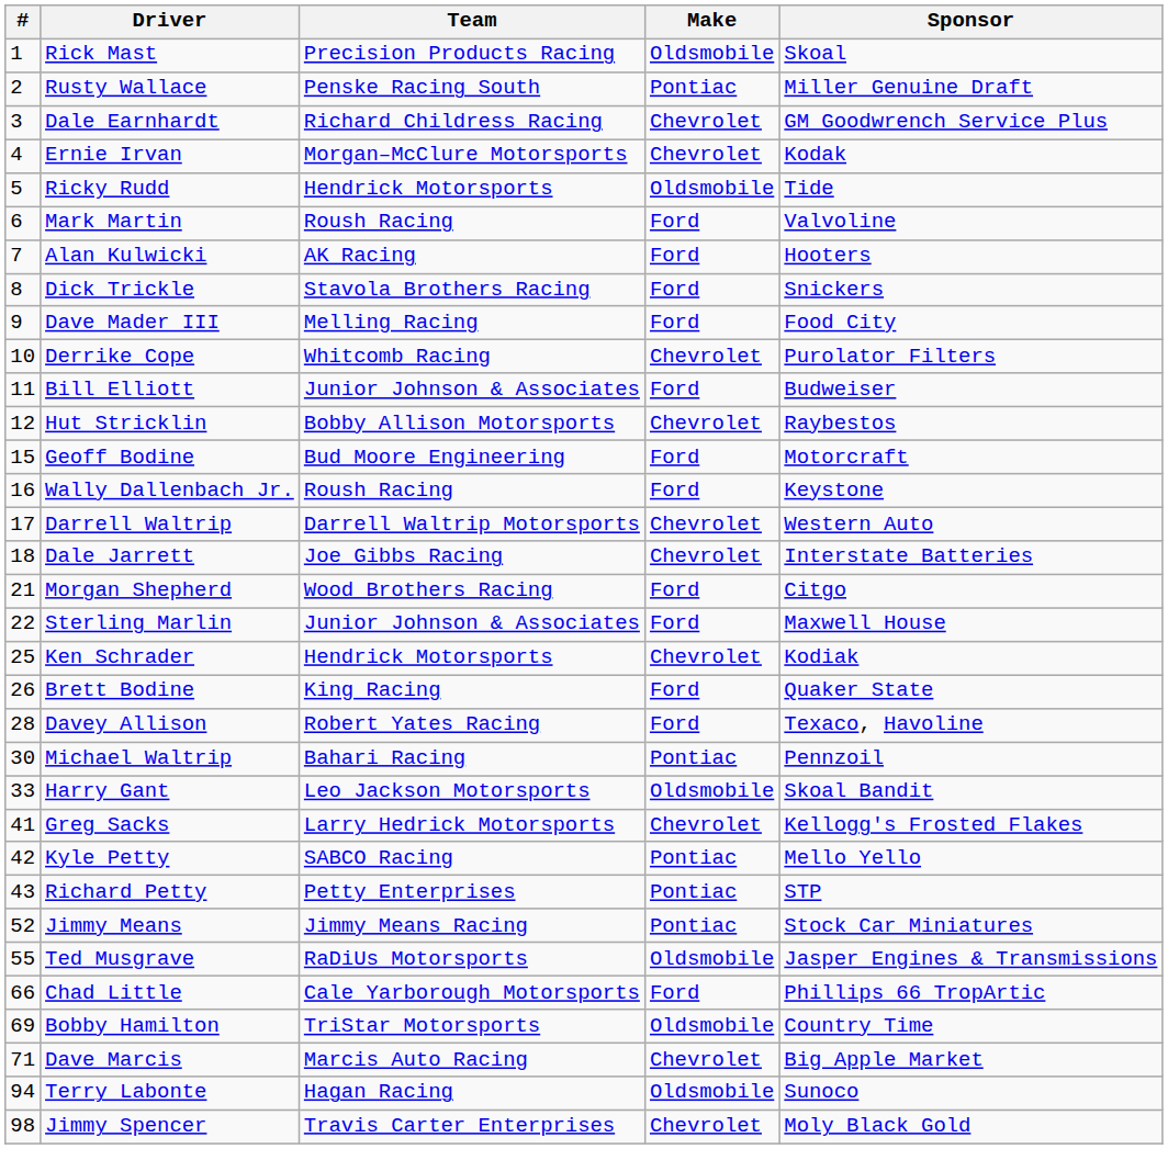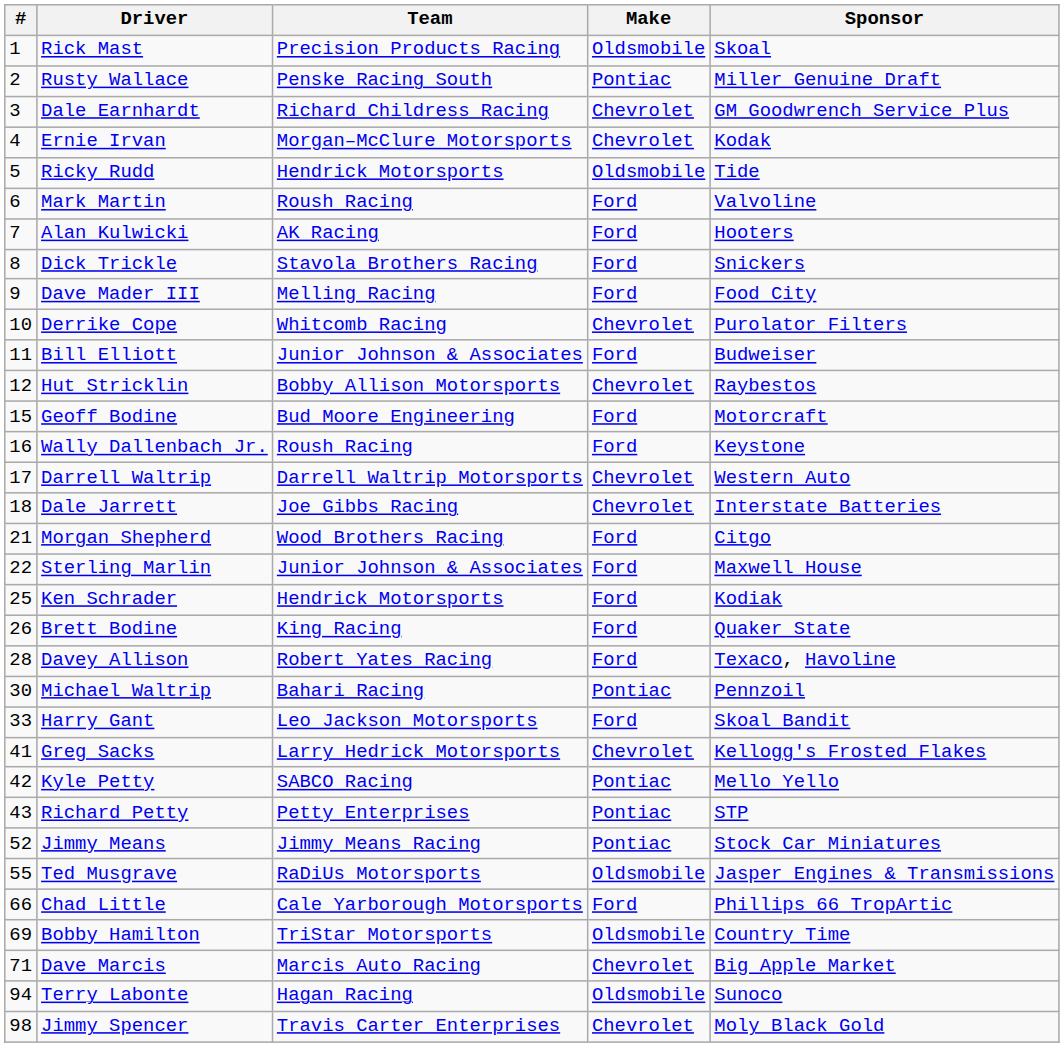Ken Schrader | Make: Chevrolet -> Ford
Harry Gant | Make: Oldsmobile -> Ford
